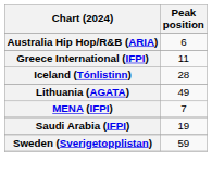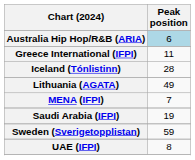Australia Hip Hop/R&B (ARIA) | Peak position: no background -> lightblue background
+ row: UAE (IFPI) | 8
